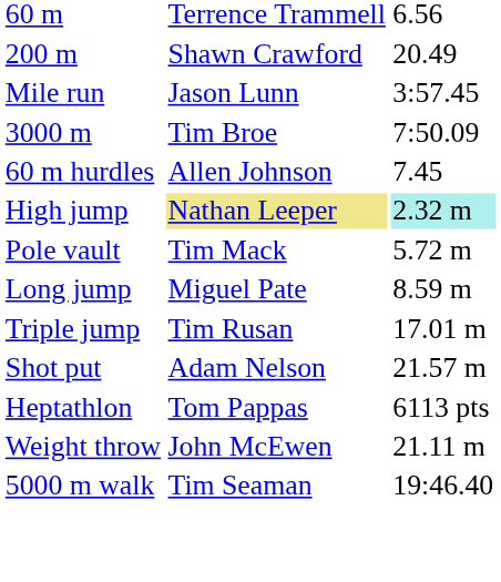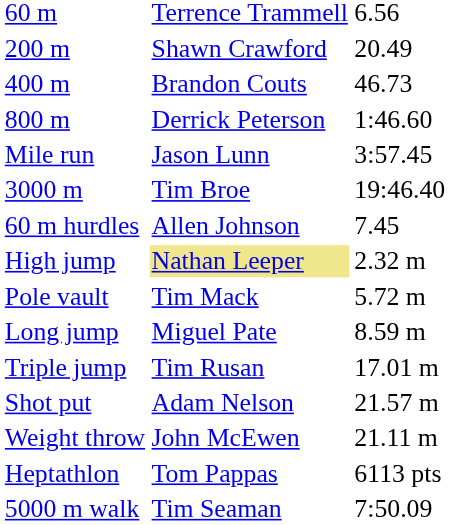+ row: 400 m | Brandon Couts | 46.73
+ row: 800 m | Derrick Peterson | 1:46.60
3000 m | column 3: 7:50.09 -> 19:46.40
High jump | column 3: paleturquoise background -> no background
rows swapped: Weight throw <-> Heptathlon
5000 m walk | column 3: 19:46.40 -> 7:50.09
